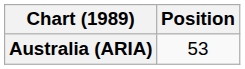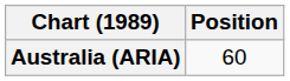Australia (ARIA) | Position: 53 -> 60
